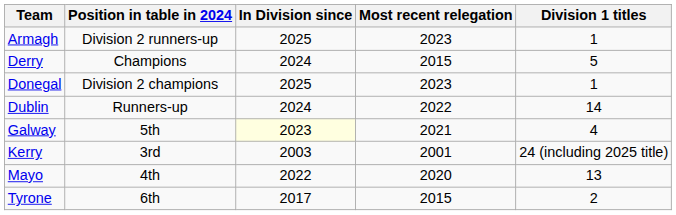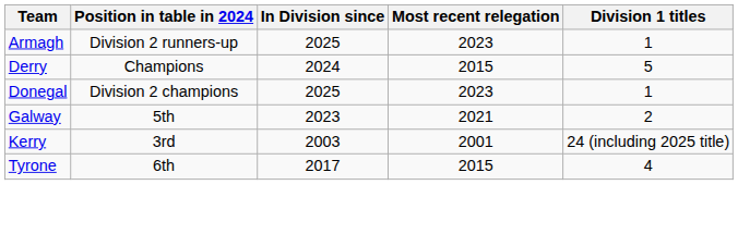- row: Dublin | Runners-up | 2024 | 2022 | 14
Galway | In Division since: lightyellow background -> no background
Galway | Division 1 titles: 4 -> 2
- row: Mayo | 4th | 2022 | 2020 | 13
Tyrone | Division 1 titles: 2 -> 4
